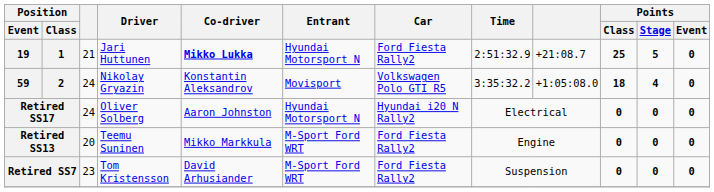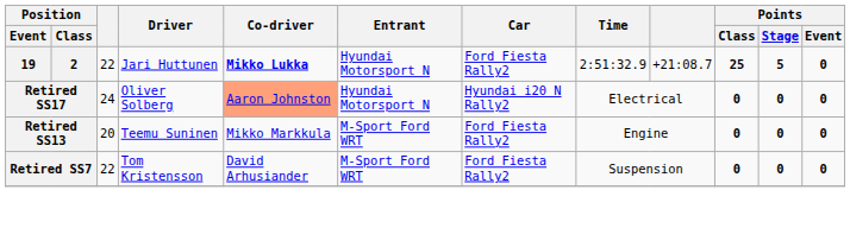19 | Position / Class: 1 -> 2
19 | column 3: 21 -> 22
- row: 59 | 2 | 24 | Nikolay Gryazin | Konstantin Aleksandrov | Movisport | Volkswagen Polo GTI R5 | 3:35:32.2 | +1:05:08.0 | 18 | 4 | 0
Retired SS17 | Co-driver: no background -> lightsalmon background
Retired SS7 | column 3: 23 -> 22
